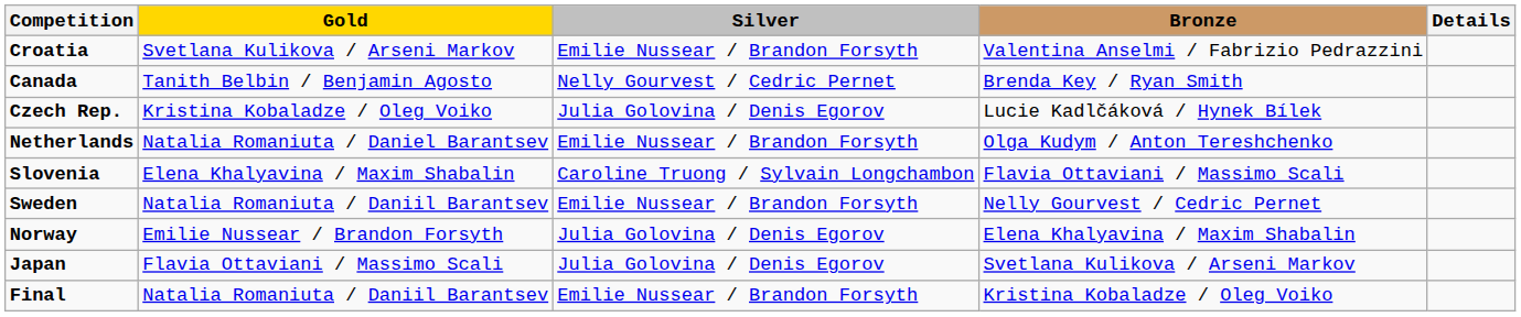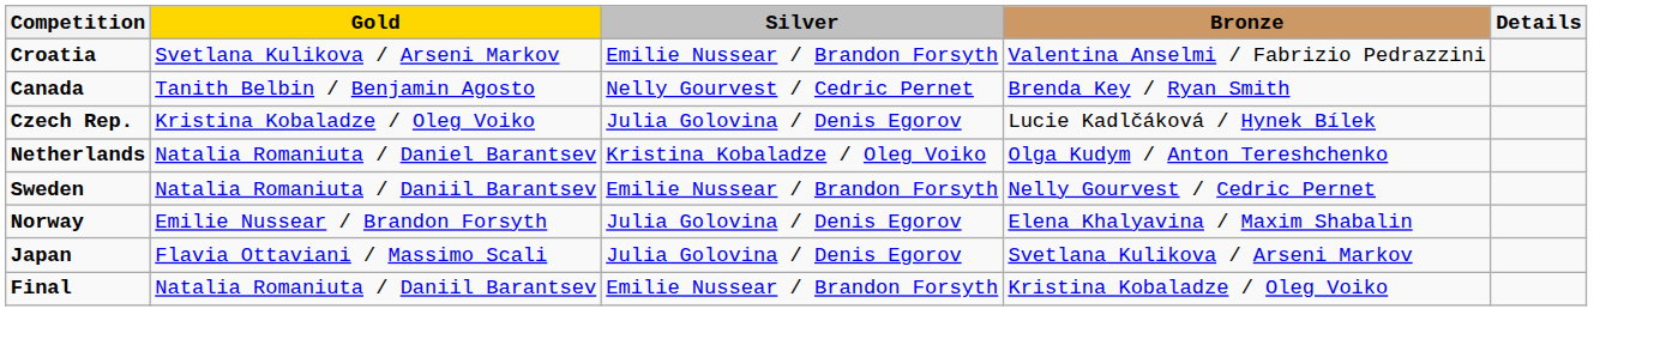Netherlands | Silver: Emilie Nussear / Brandon Forsyth -> Kristina Kobaladze / Oleg Voiko
- row: Slovenia | Elena Khalyavina / Maxim Shabalin | Caroline Truong / Sylvain Longchambon | Flavia Ottaviani / Massimo Scali
